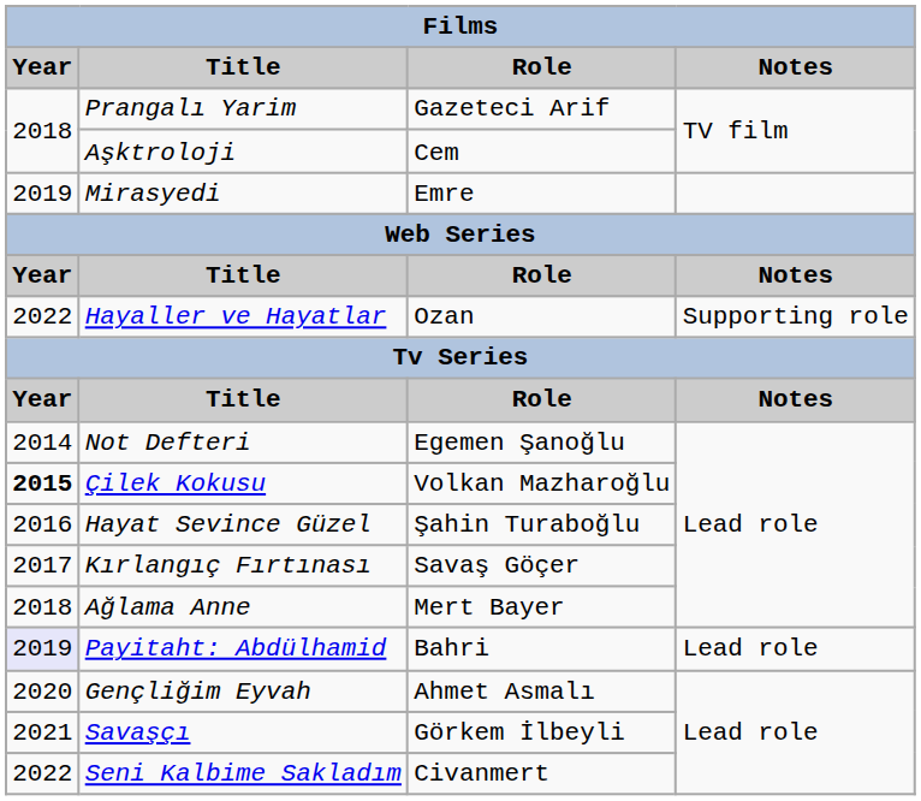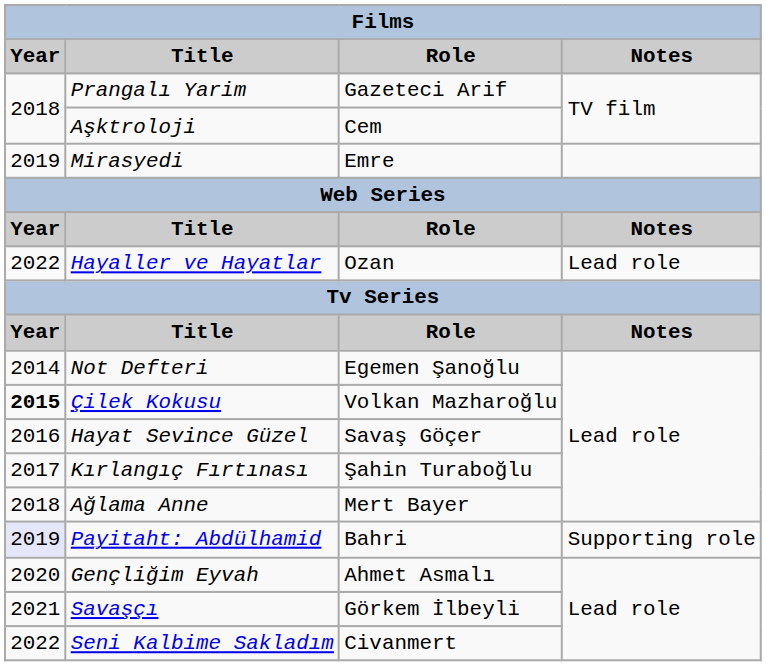Hayaller ve Hayatlar | Notes: Supporting role -> Lead role
Hayat Sevince Güzel | Role: Şahin Turaboğlu -> Savaş Göçer
Kırlangıç Fırtınası | Role: Savaş Göçer -> Şahin Turaboğlu
Payitaht: Abdülhamid | Notes: Lead role -> Supporting role
